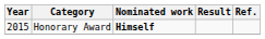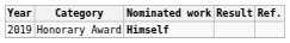Honorary Award | Year: 2015 -> 2019
